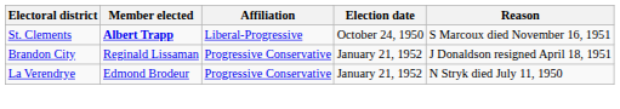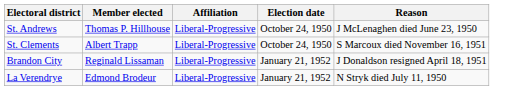+ row: St. Andrews | Thomas P. Hillhouse | Liberal-Progressive | October 24, 1950 | J McLenaghen died June 23, 1950
St. Clements | Member elected: bold -> normal
Brandon City | Affiliation: Progressive Conservative -> Liberal-Progressive
La Verendrye | Affiliation: Progressive Conservative -> Liberal-Progressive
